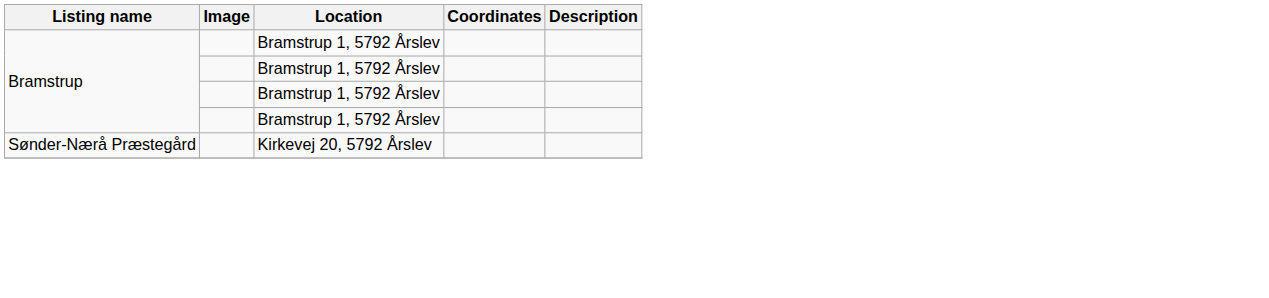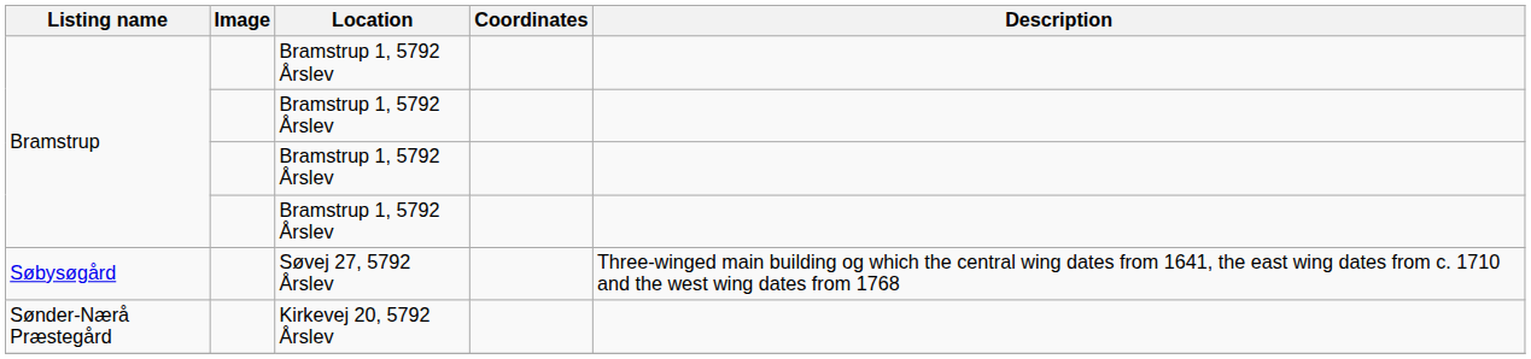+ row: Søbysøgård | Søvej 27, 5792 Årslev | Three-winged main building og which the central wing dates from 1641, the east wing dates from c. 1710 and the west wing dates from 1768
